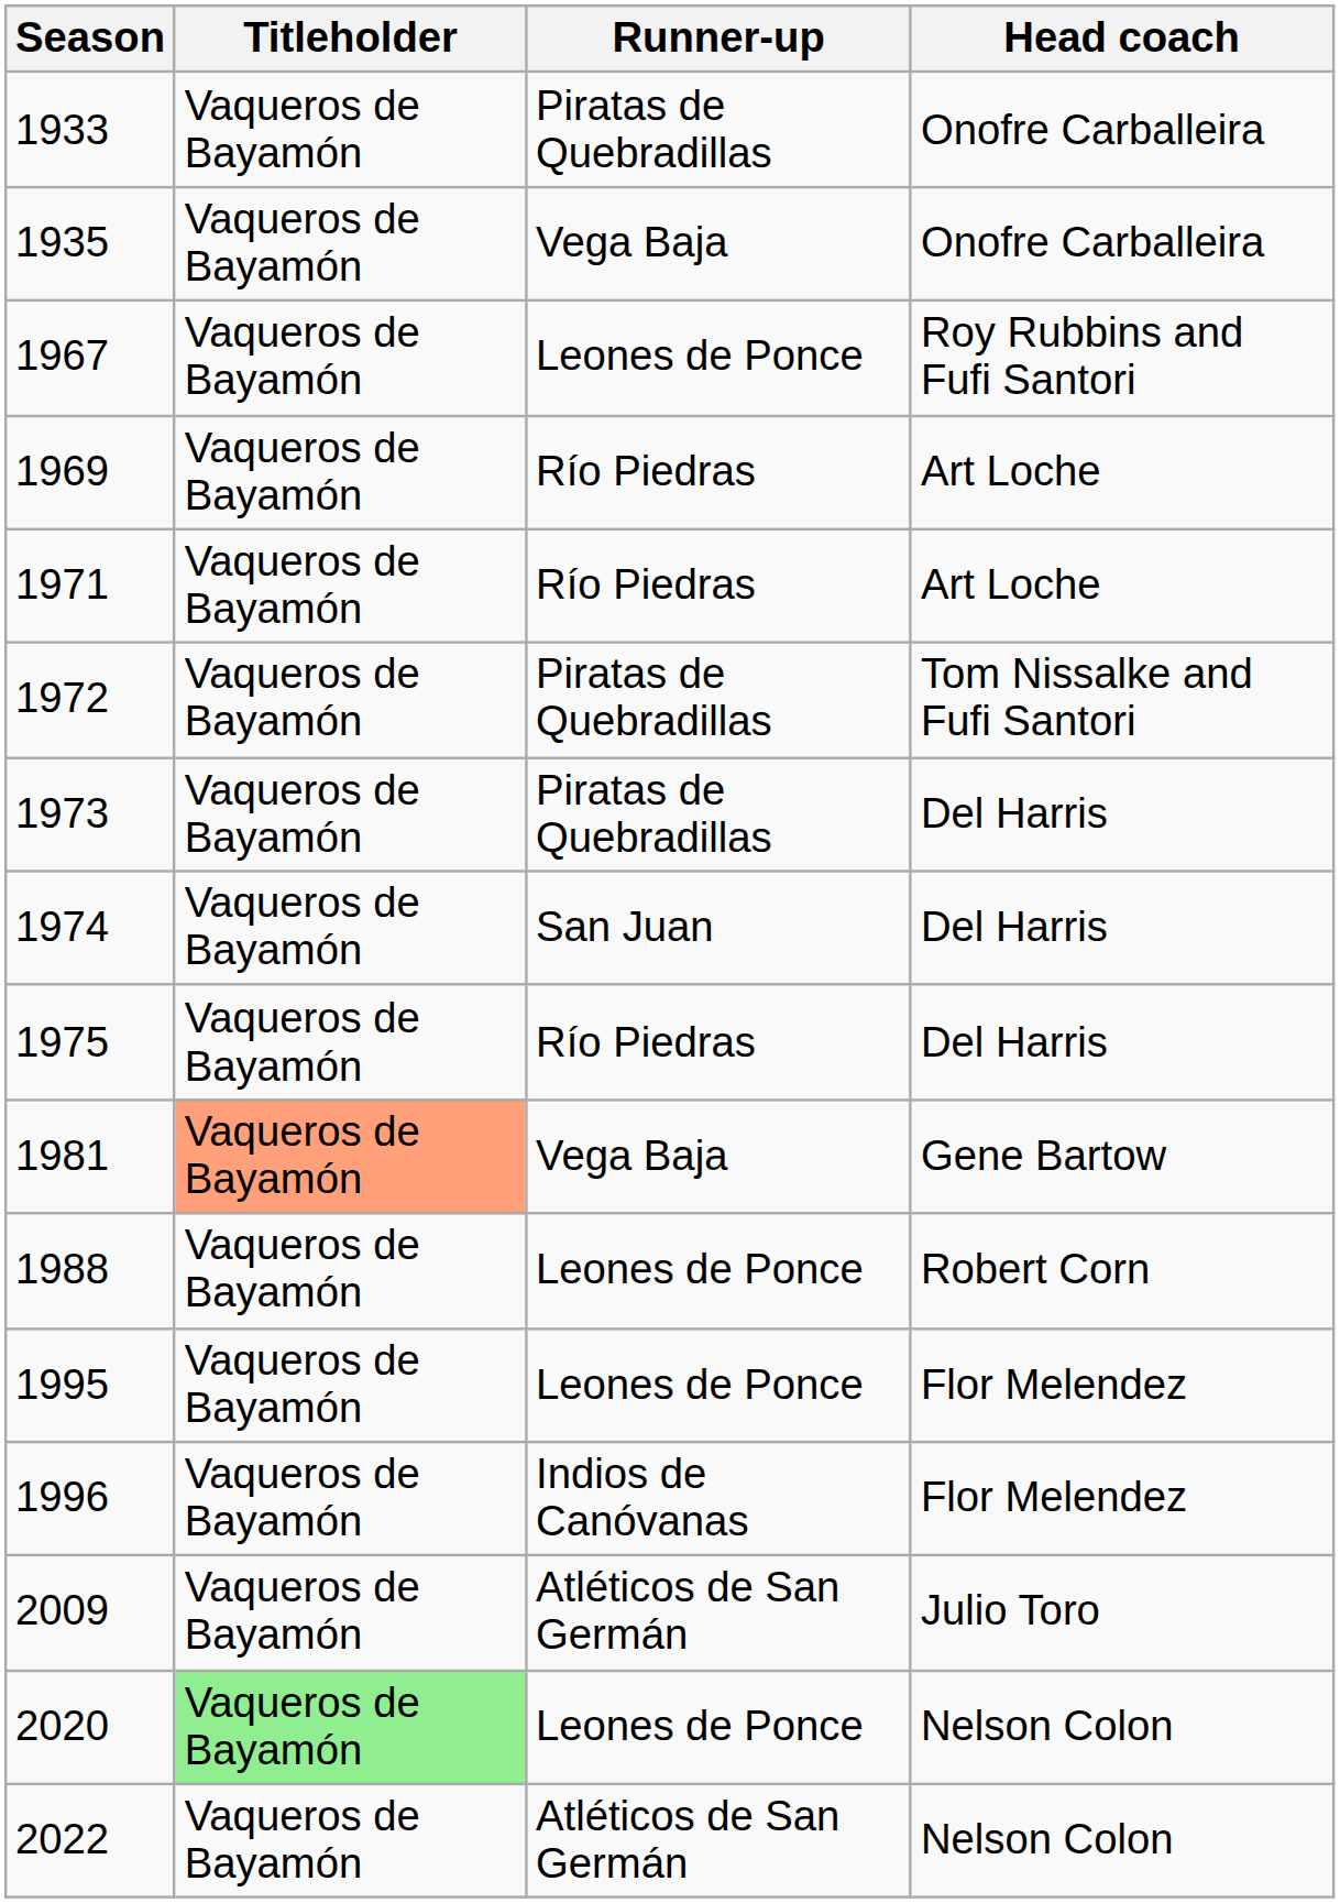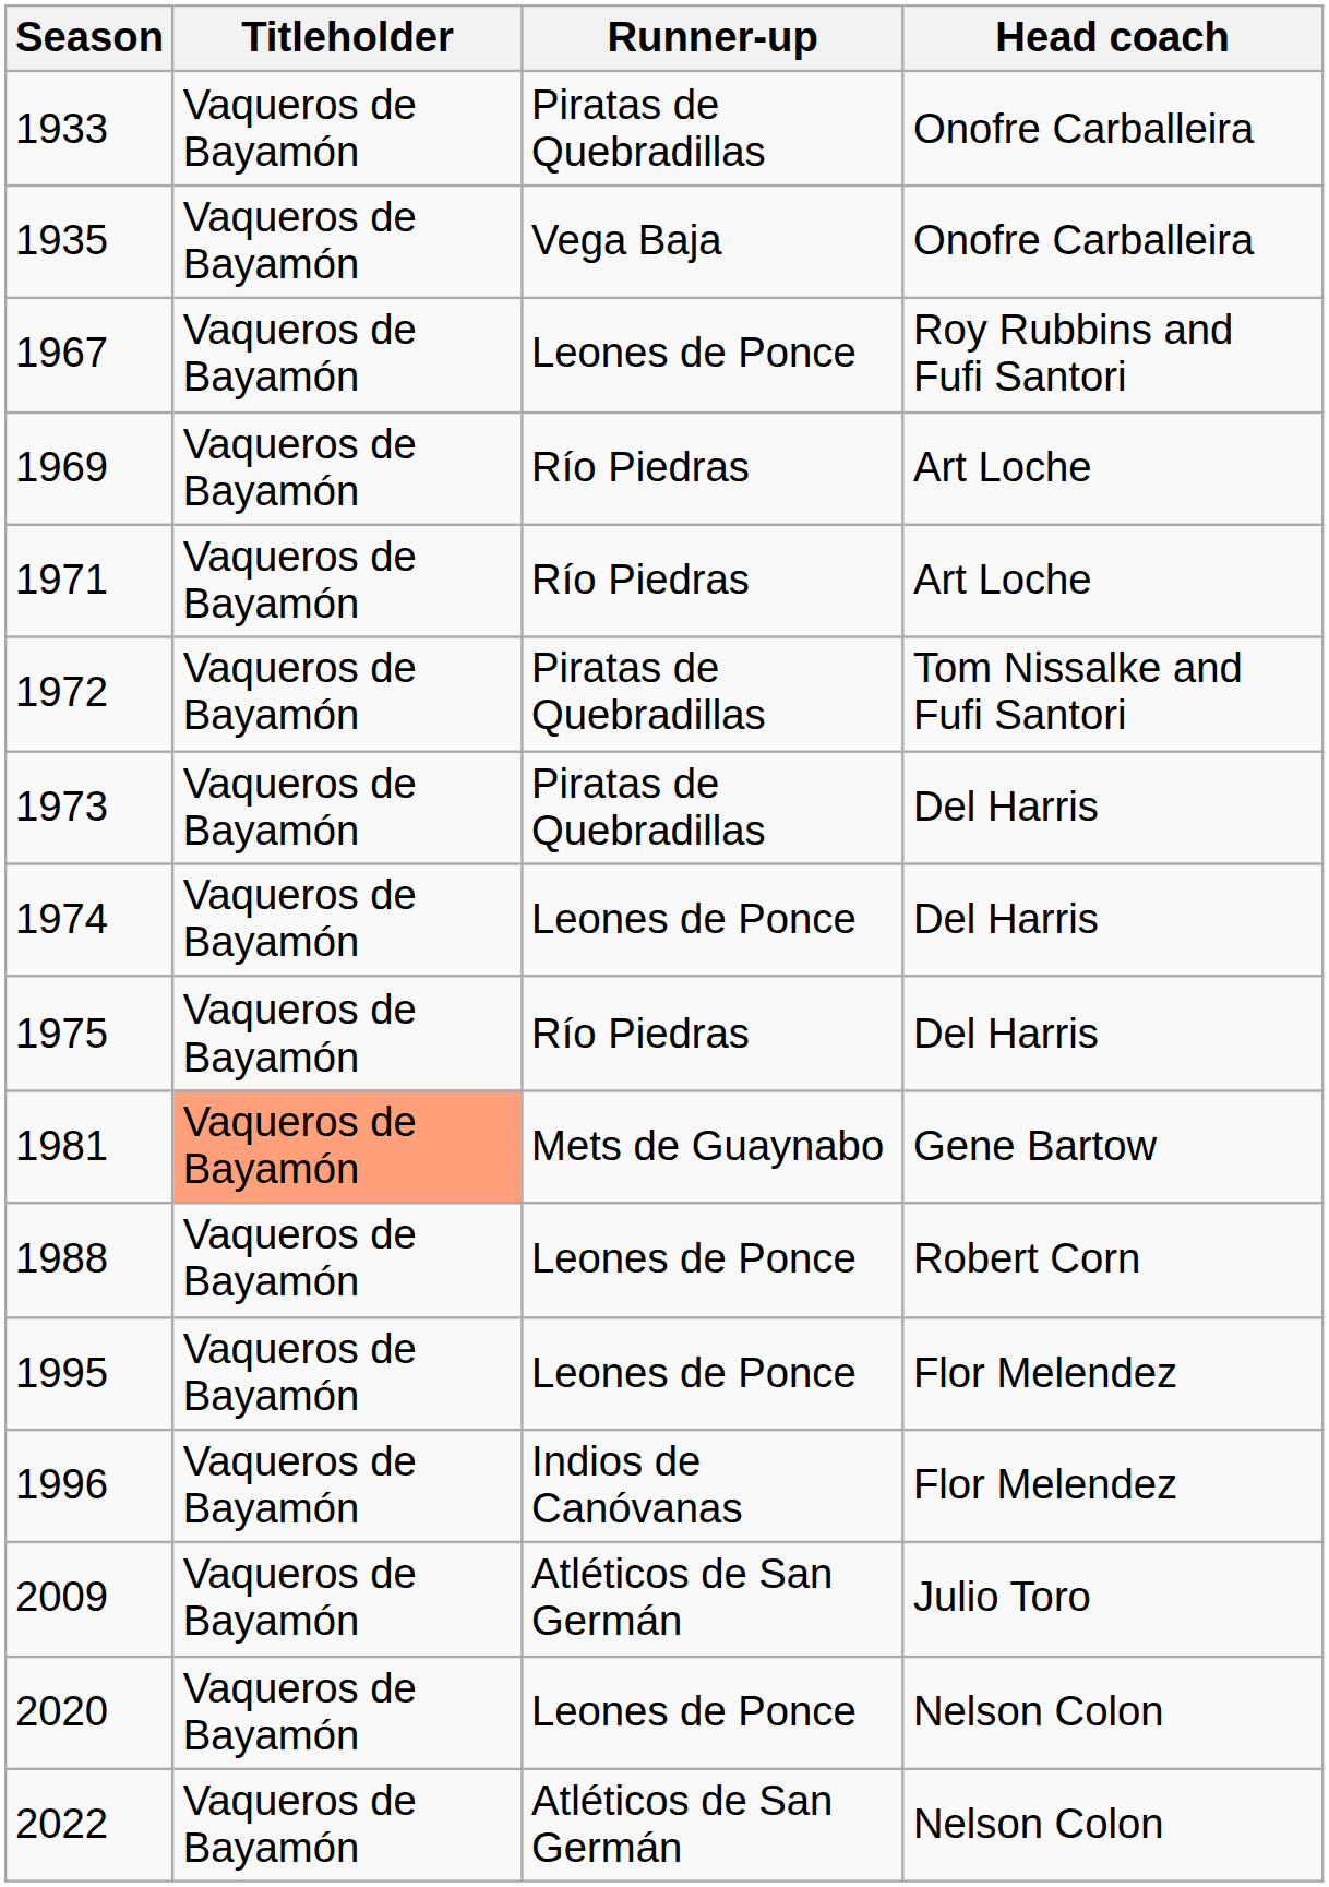1974 | Runner-up: San Juan -> Leones de Ponce
1981 | Runner-up: Vega Baja -> Mets de Guaynabo
2020 | Titleholder: lightgreen background -> no background
